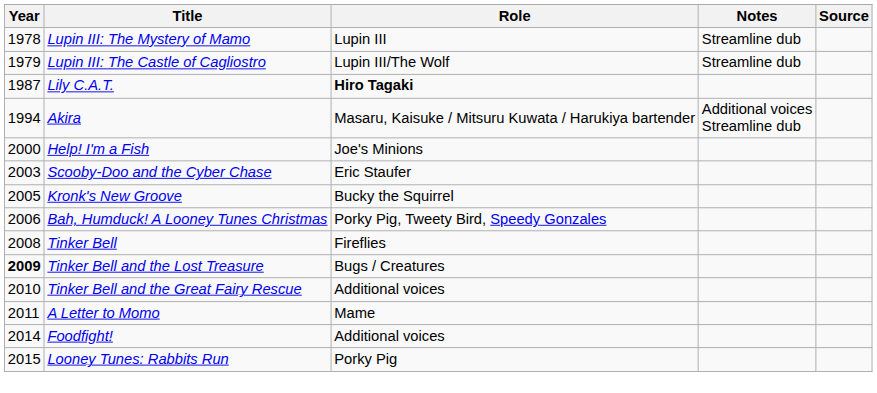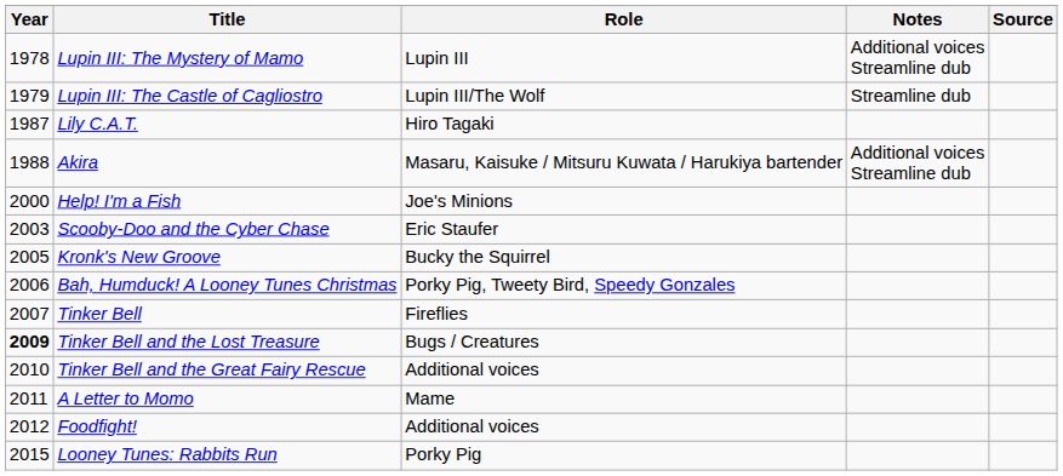Lupin III: The Mystery of Mamo | Notes: Streamline dub -> Additional voices Streamline dub
Lily C.A.T. | Role: bold -> normal
Akira | Year: 1994 -> 1988
Tinker Bell | Year: 2008 -> 2007
Foodfight! | Year: 2014 -> 2012
